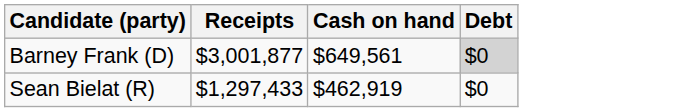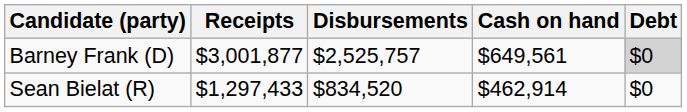+ column: Disbursements | $2,525,757 | $834,520
Sean Bielat (R) | Cash on hand: $462,919 -> $462,914
